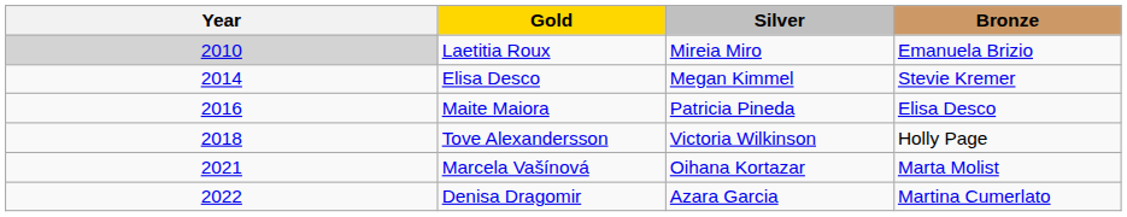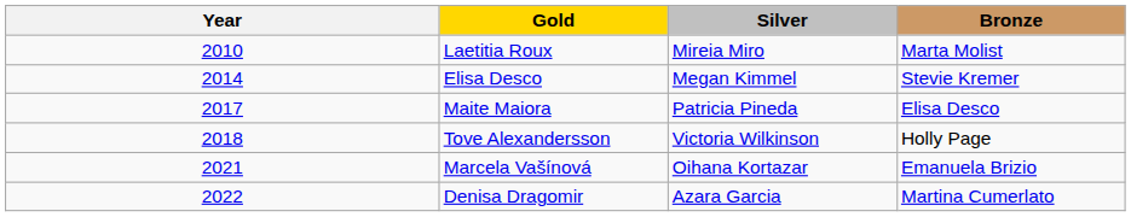Laetitia Roux | Year: lightgrey background -> no background
Laetitia Roux | Bronze: Emanuela Brizio -> Marta Molist
Maite Maiora | Year: 2016 -> 2017
Marcela Vašínová | Bronze: Marta Molist -> Emanuela Brizio
